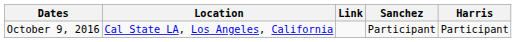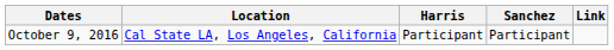columns swapped: Harris <-> Link
